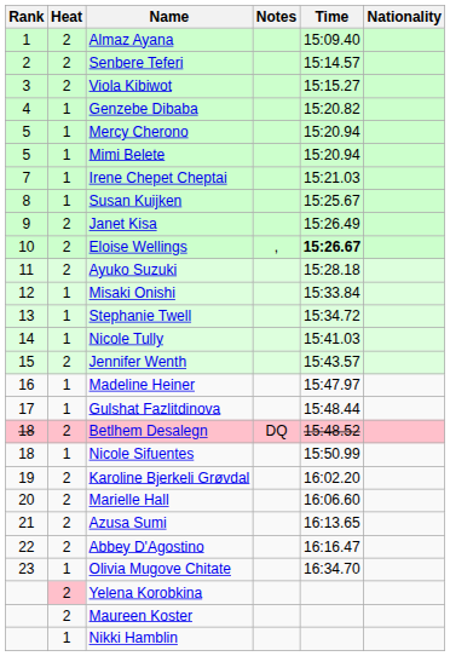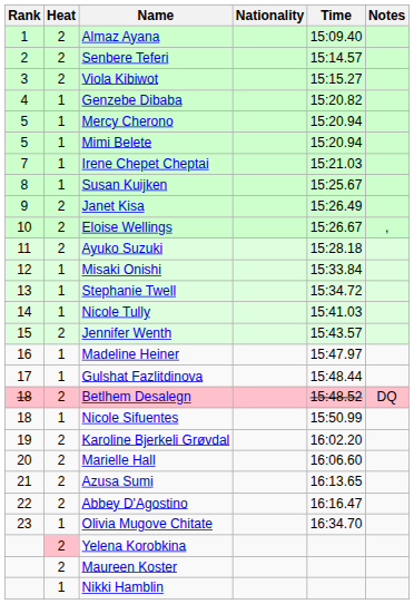columns swapped: Nationality <-> Notes
Eloise Wellings | Time: bold -> normal
